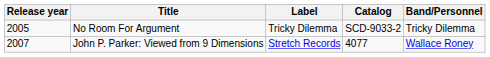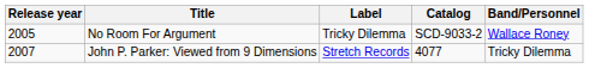No Room For Argument | Band/Personnel: Tricky Dilemma -> Wallace Roney
John P. Parker: Viewed from 9 Dimensions | Band/Personnel: Wallace Roney -> Tricky Dilemma
